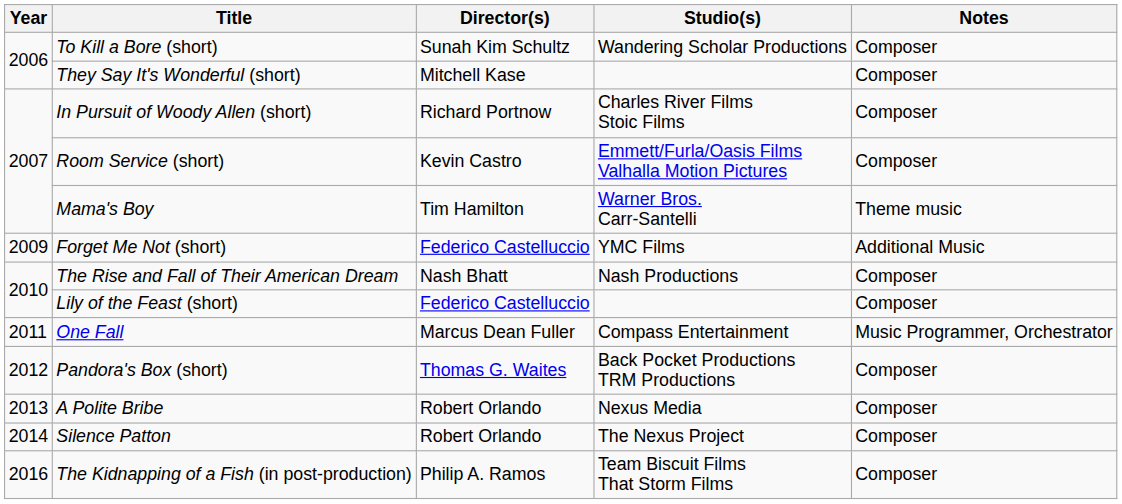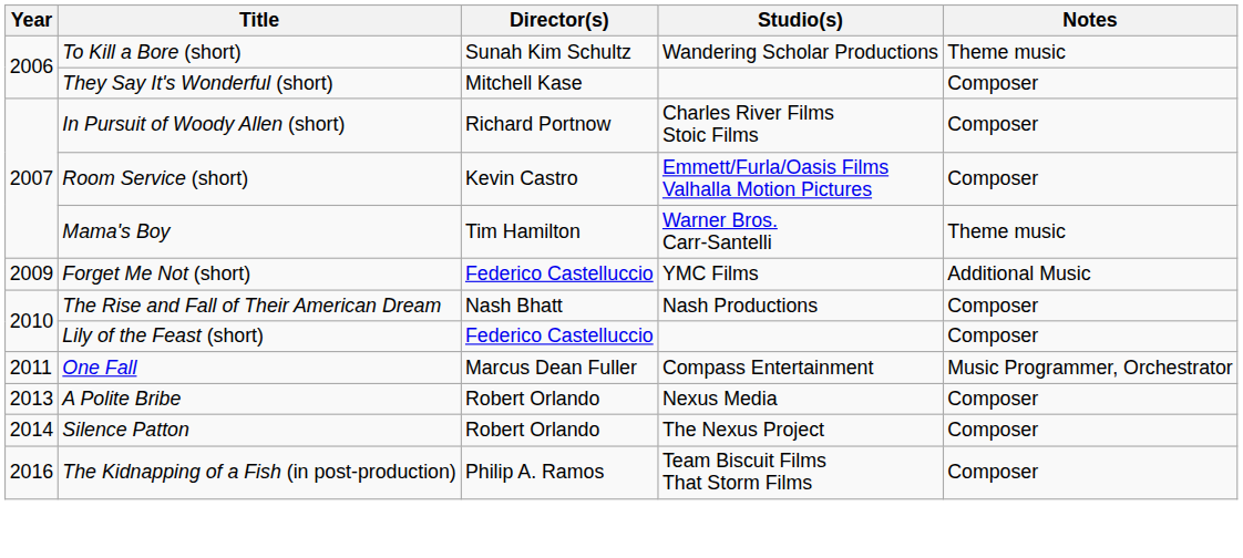To Kill a Bore (short) | Notes: Composer -> Theme music
- row: 2012 | Pandora's Box (short) | Thomas G. Waites | Back Pocket Productions TRM Productions | Composer
